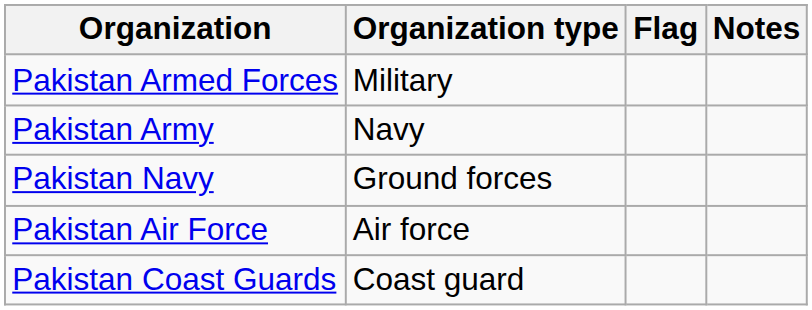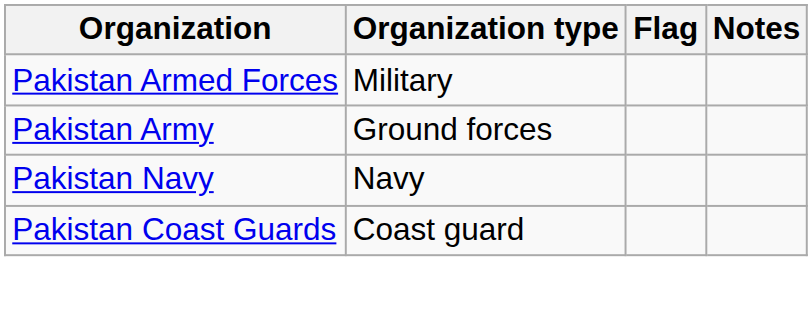Pakistan Army | Organization type: Navy -> Ground forces
Pakistan Navy | Organization type: Ground forces -> Navy
- row: Pakistan Air Force | Air force
